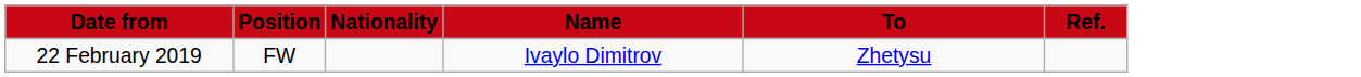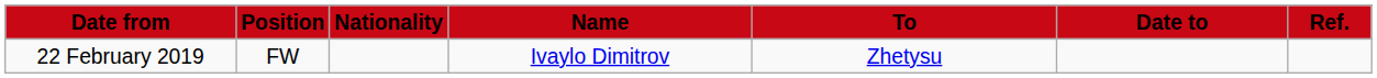+ column: Date to
